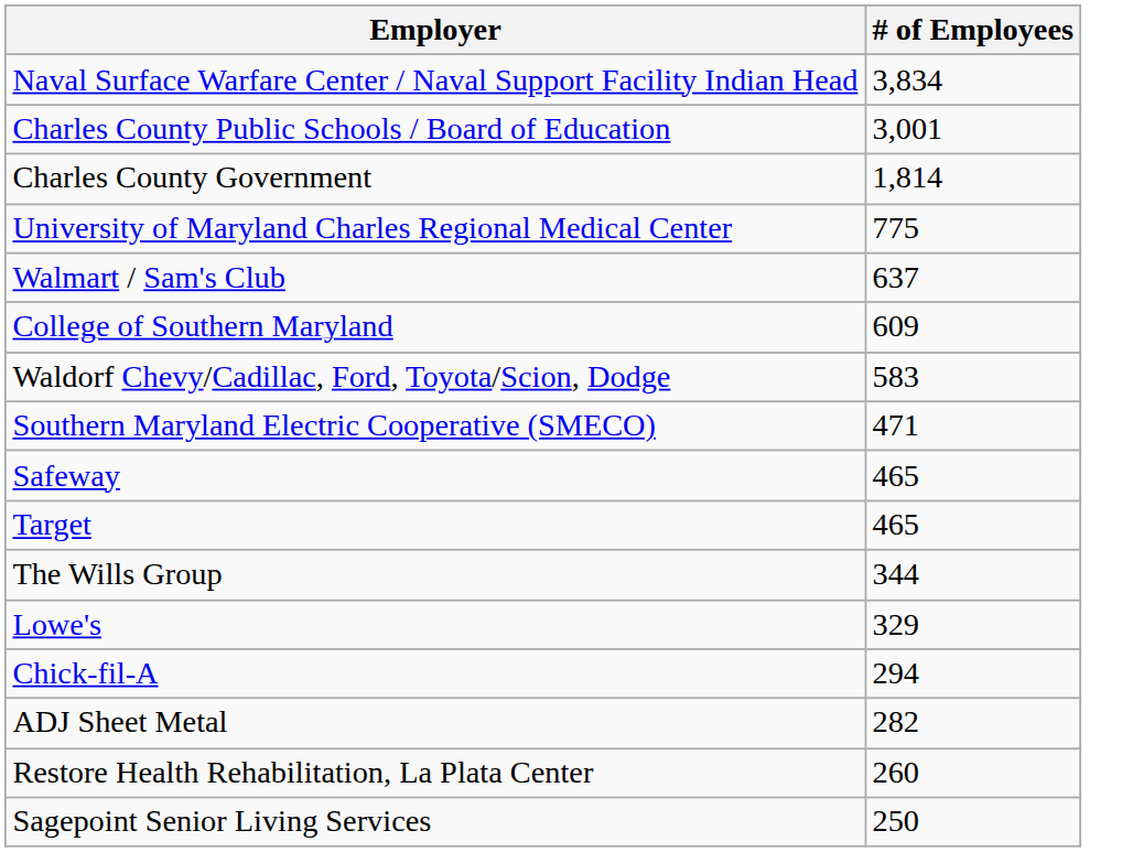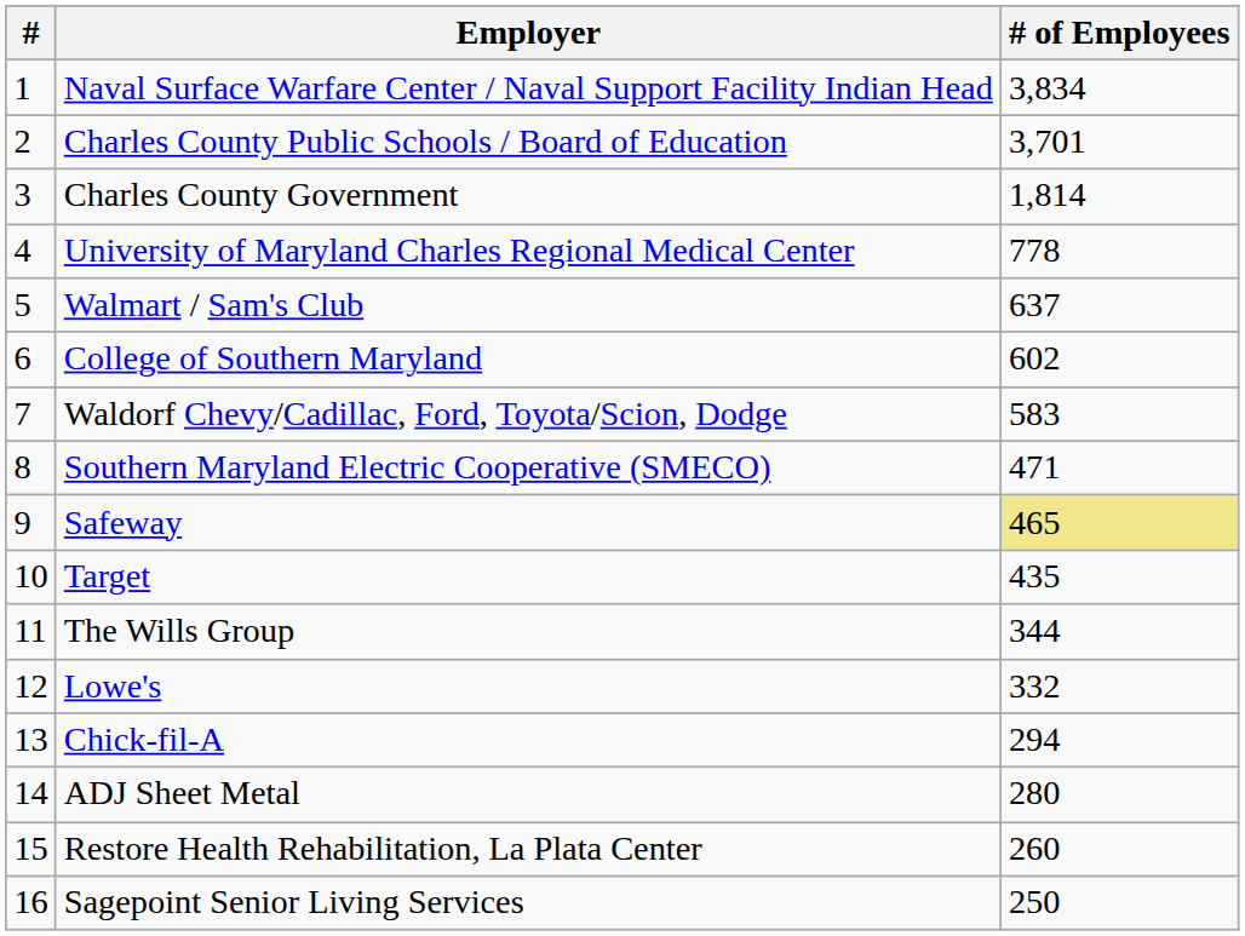+ column: # | 1 | 2 | 3 | 4 | 5 | 6 | 7 | 8 | 9 | 10 | 11 | 12 | 13 | 14 | 15 | 16
Charles County Public Schools / Board of Education | # of Employees: 3,001 -> 3,701
University of Maryland Charles Regional Medical Center | # of Employees: 775 -> 778
College of Southern Maryland | # of Employees: 609 -> 602
Safeway | # of Employees: no background -> khaki background
Target | # of Employees: 465 -> 435
Lowe's | # of Employees: 329 -> 332
ADJ Sheet Metal | # of Employees: 282 -> 280
